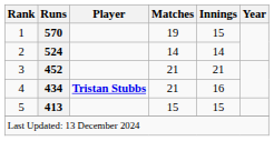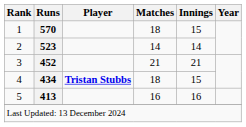1 | Matches: 19 -> 18
2 | Runs: 524 -> 523
4 | Matches: 21 -> 18
4 | Innings: 16 -> 15
5 | Matches: 15 -> 16
5 | Innings: 15 -> 16
